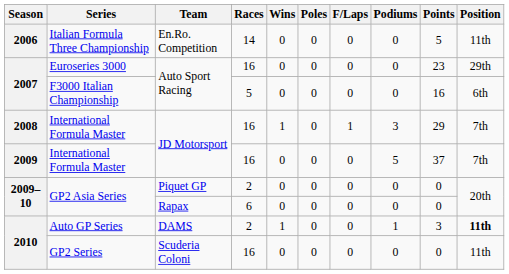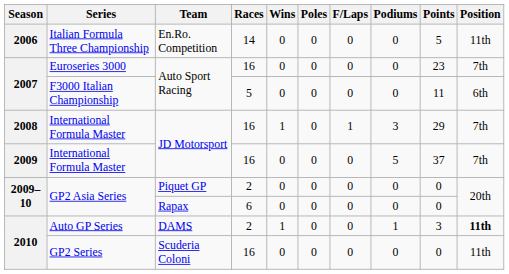Euroseries 3000 | Position: 29th -> 7th
F3000 Italian Championship | Points: 16 -> 11
